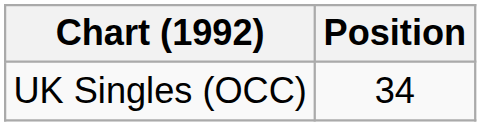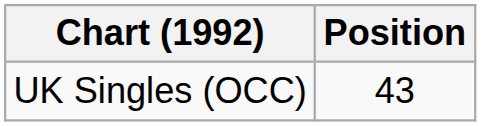UK Singles (OCC) | Position: 34 -> 43
